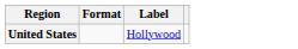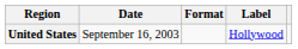+ column: Date | September 16, 2003
